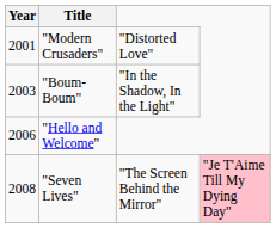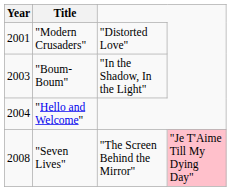"Hello and Welcome" | Year: 2006 -> 2004
